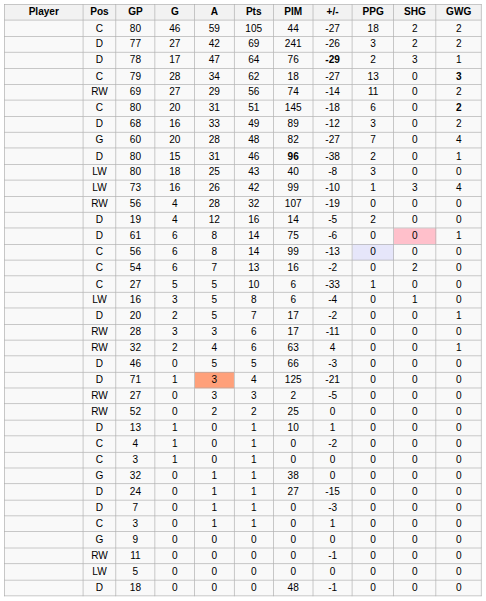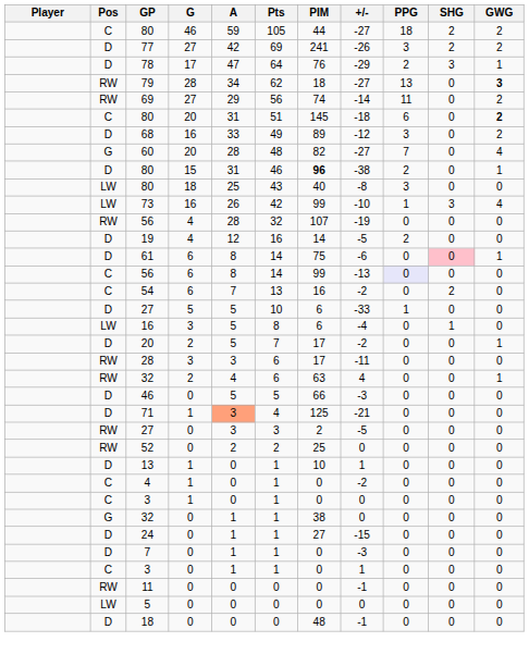78 | +/-: bold -> normal
79 | Pos: C -> RW
27 / 5 | Pos: C -> D
- row: G | 9 | 0 | 0 | 0 | 0 | 0 | 0 | 0 | 0
